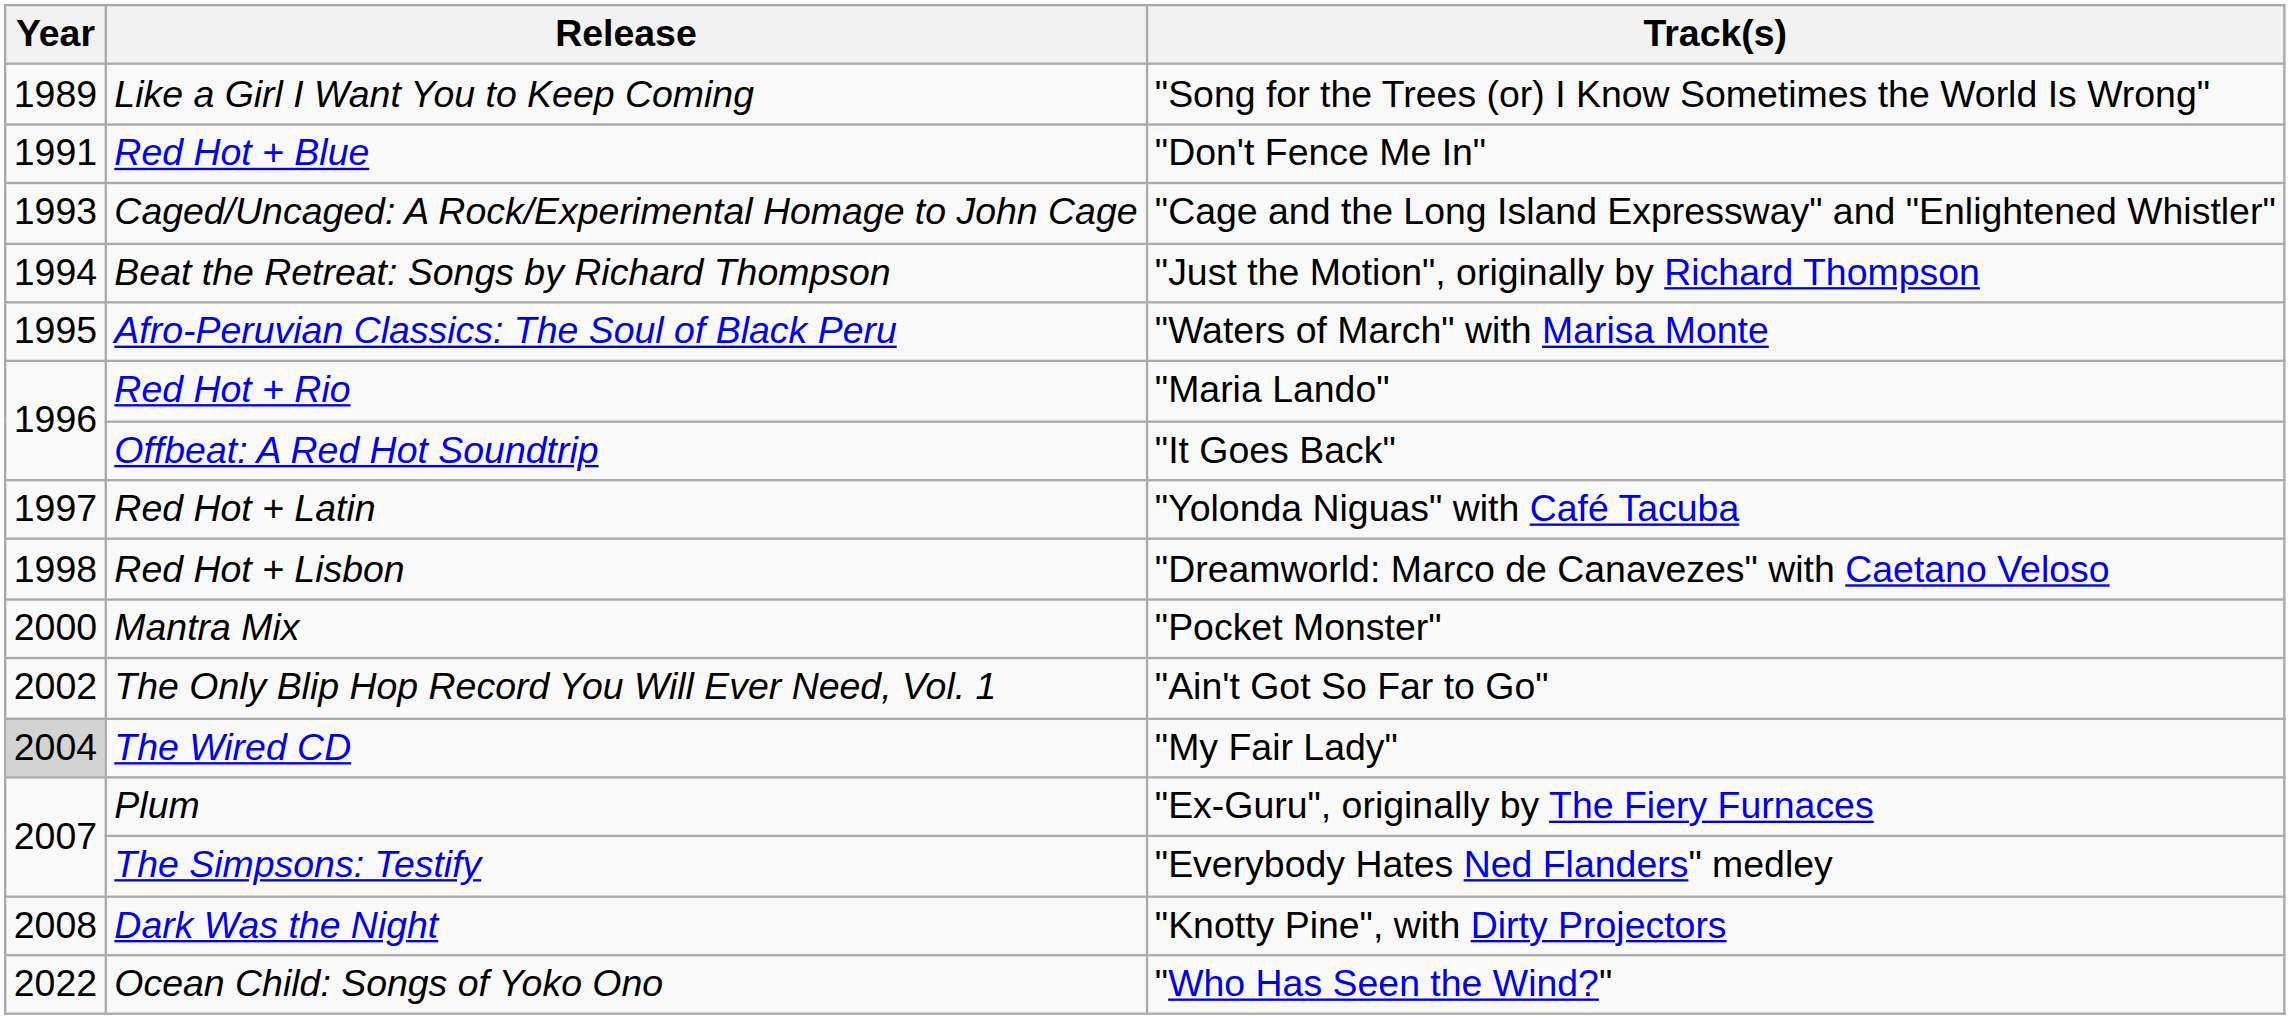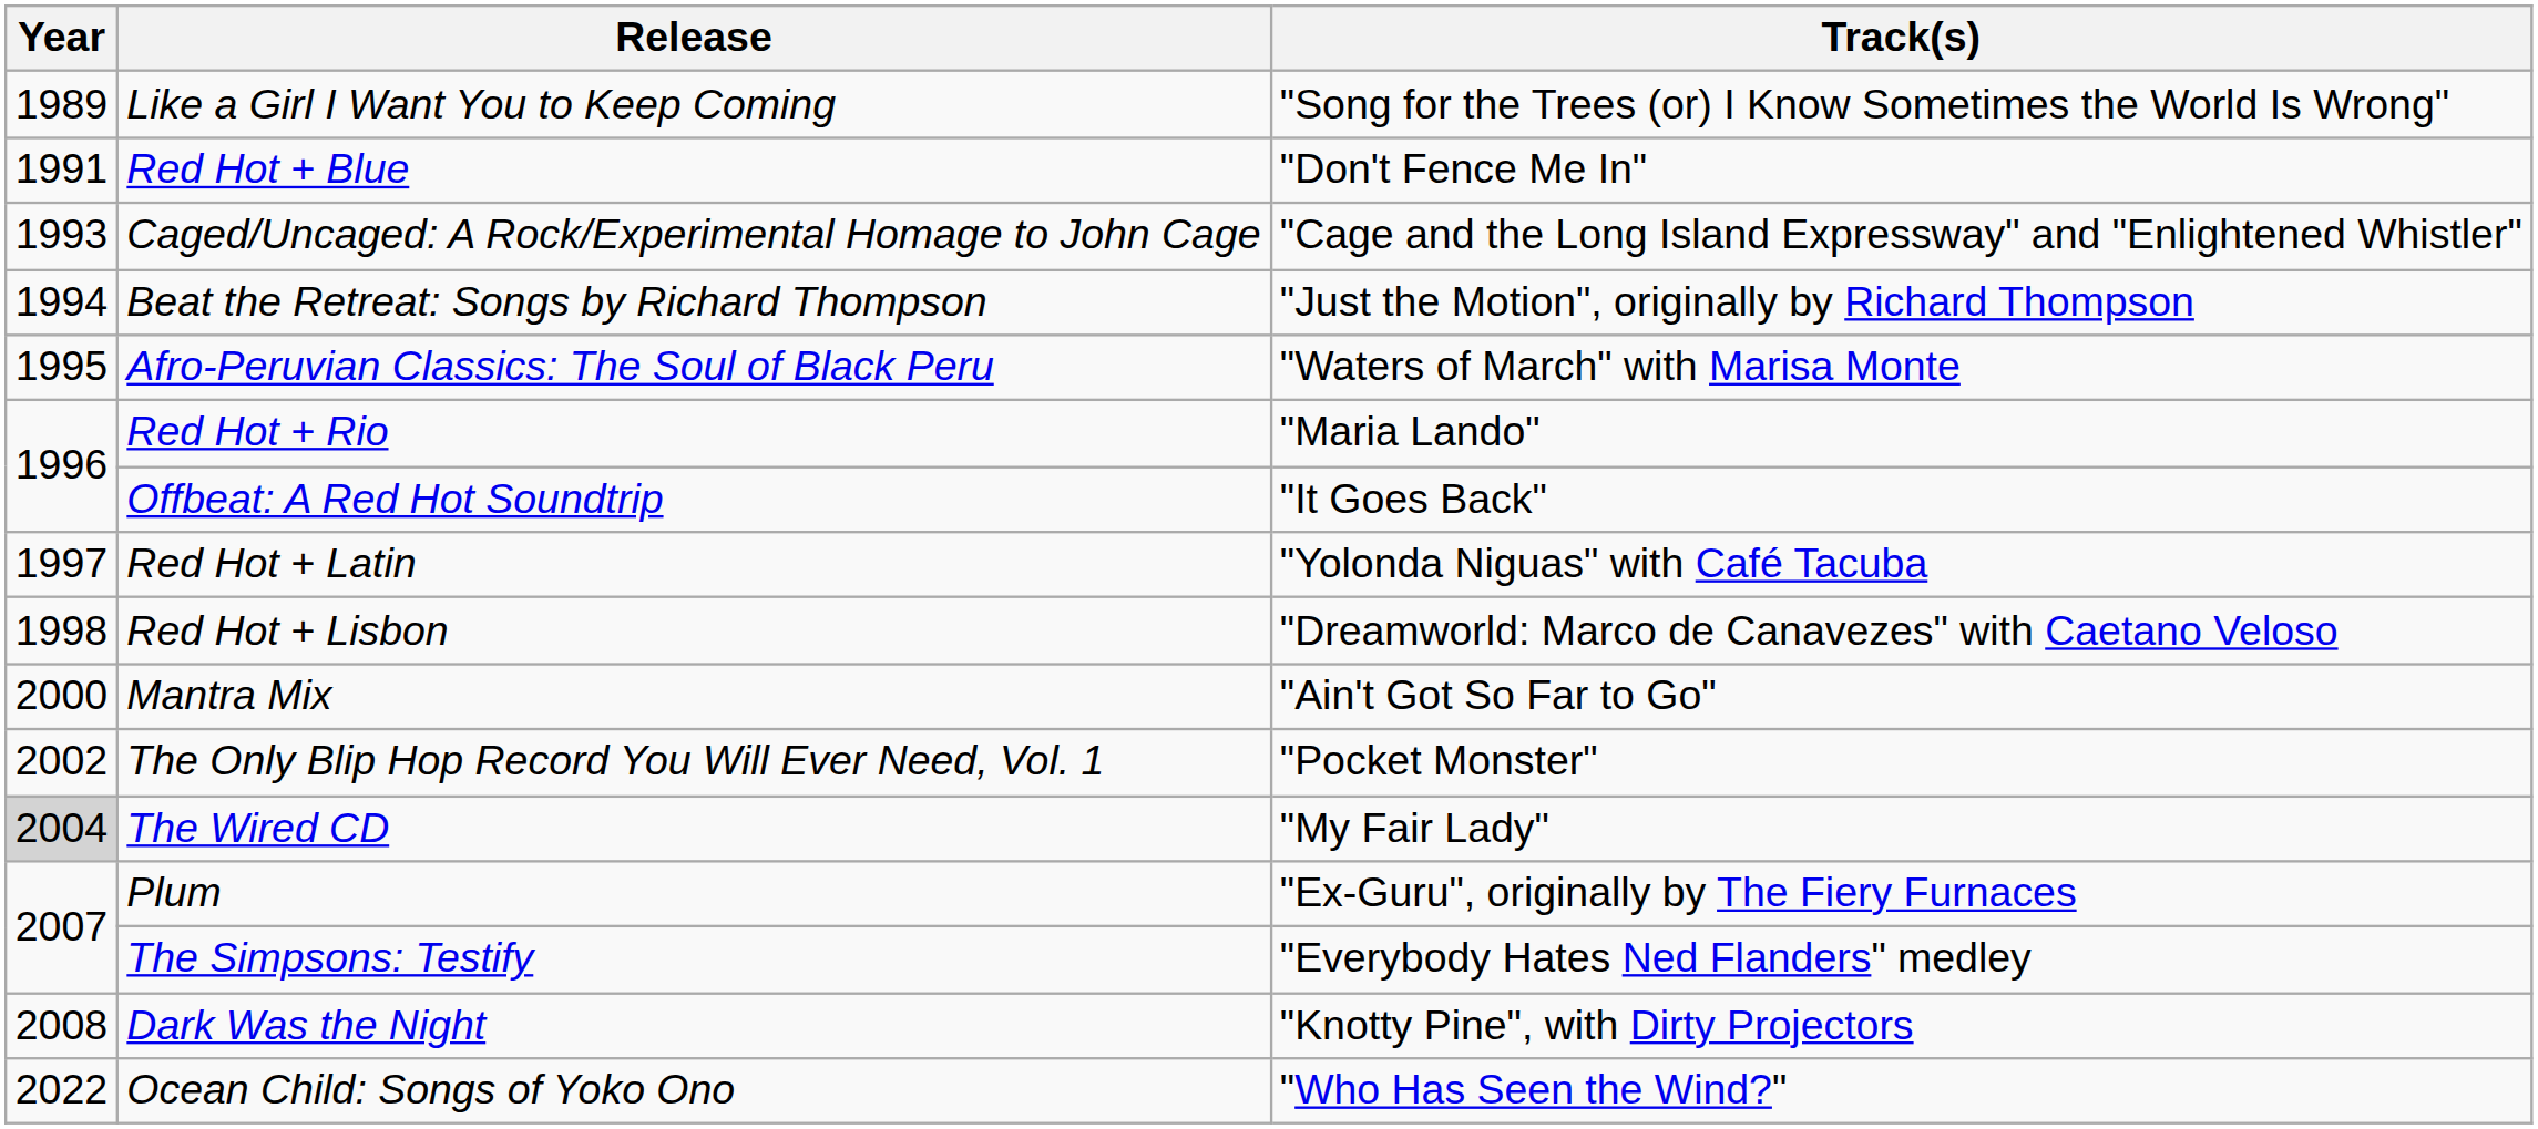Mantra Mix | Track(s): "Pocket Monster" -> "Ain't Got So Far to Go"
The Only Blip Hop Record You Will Ever Need, Vol. 1 | Track(s): "Ain't Got So Far to Go" -> "Pocket Monster"
